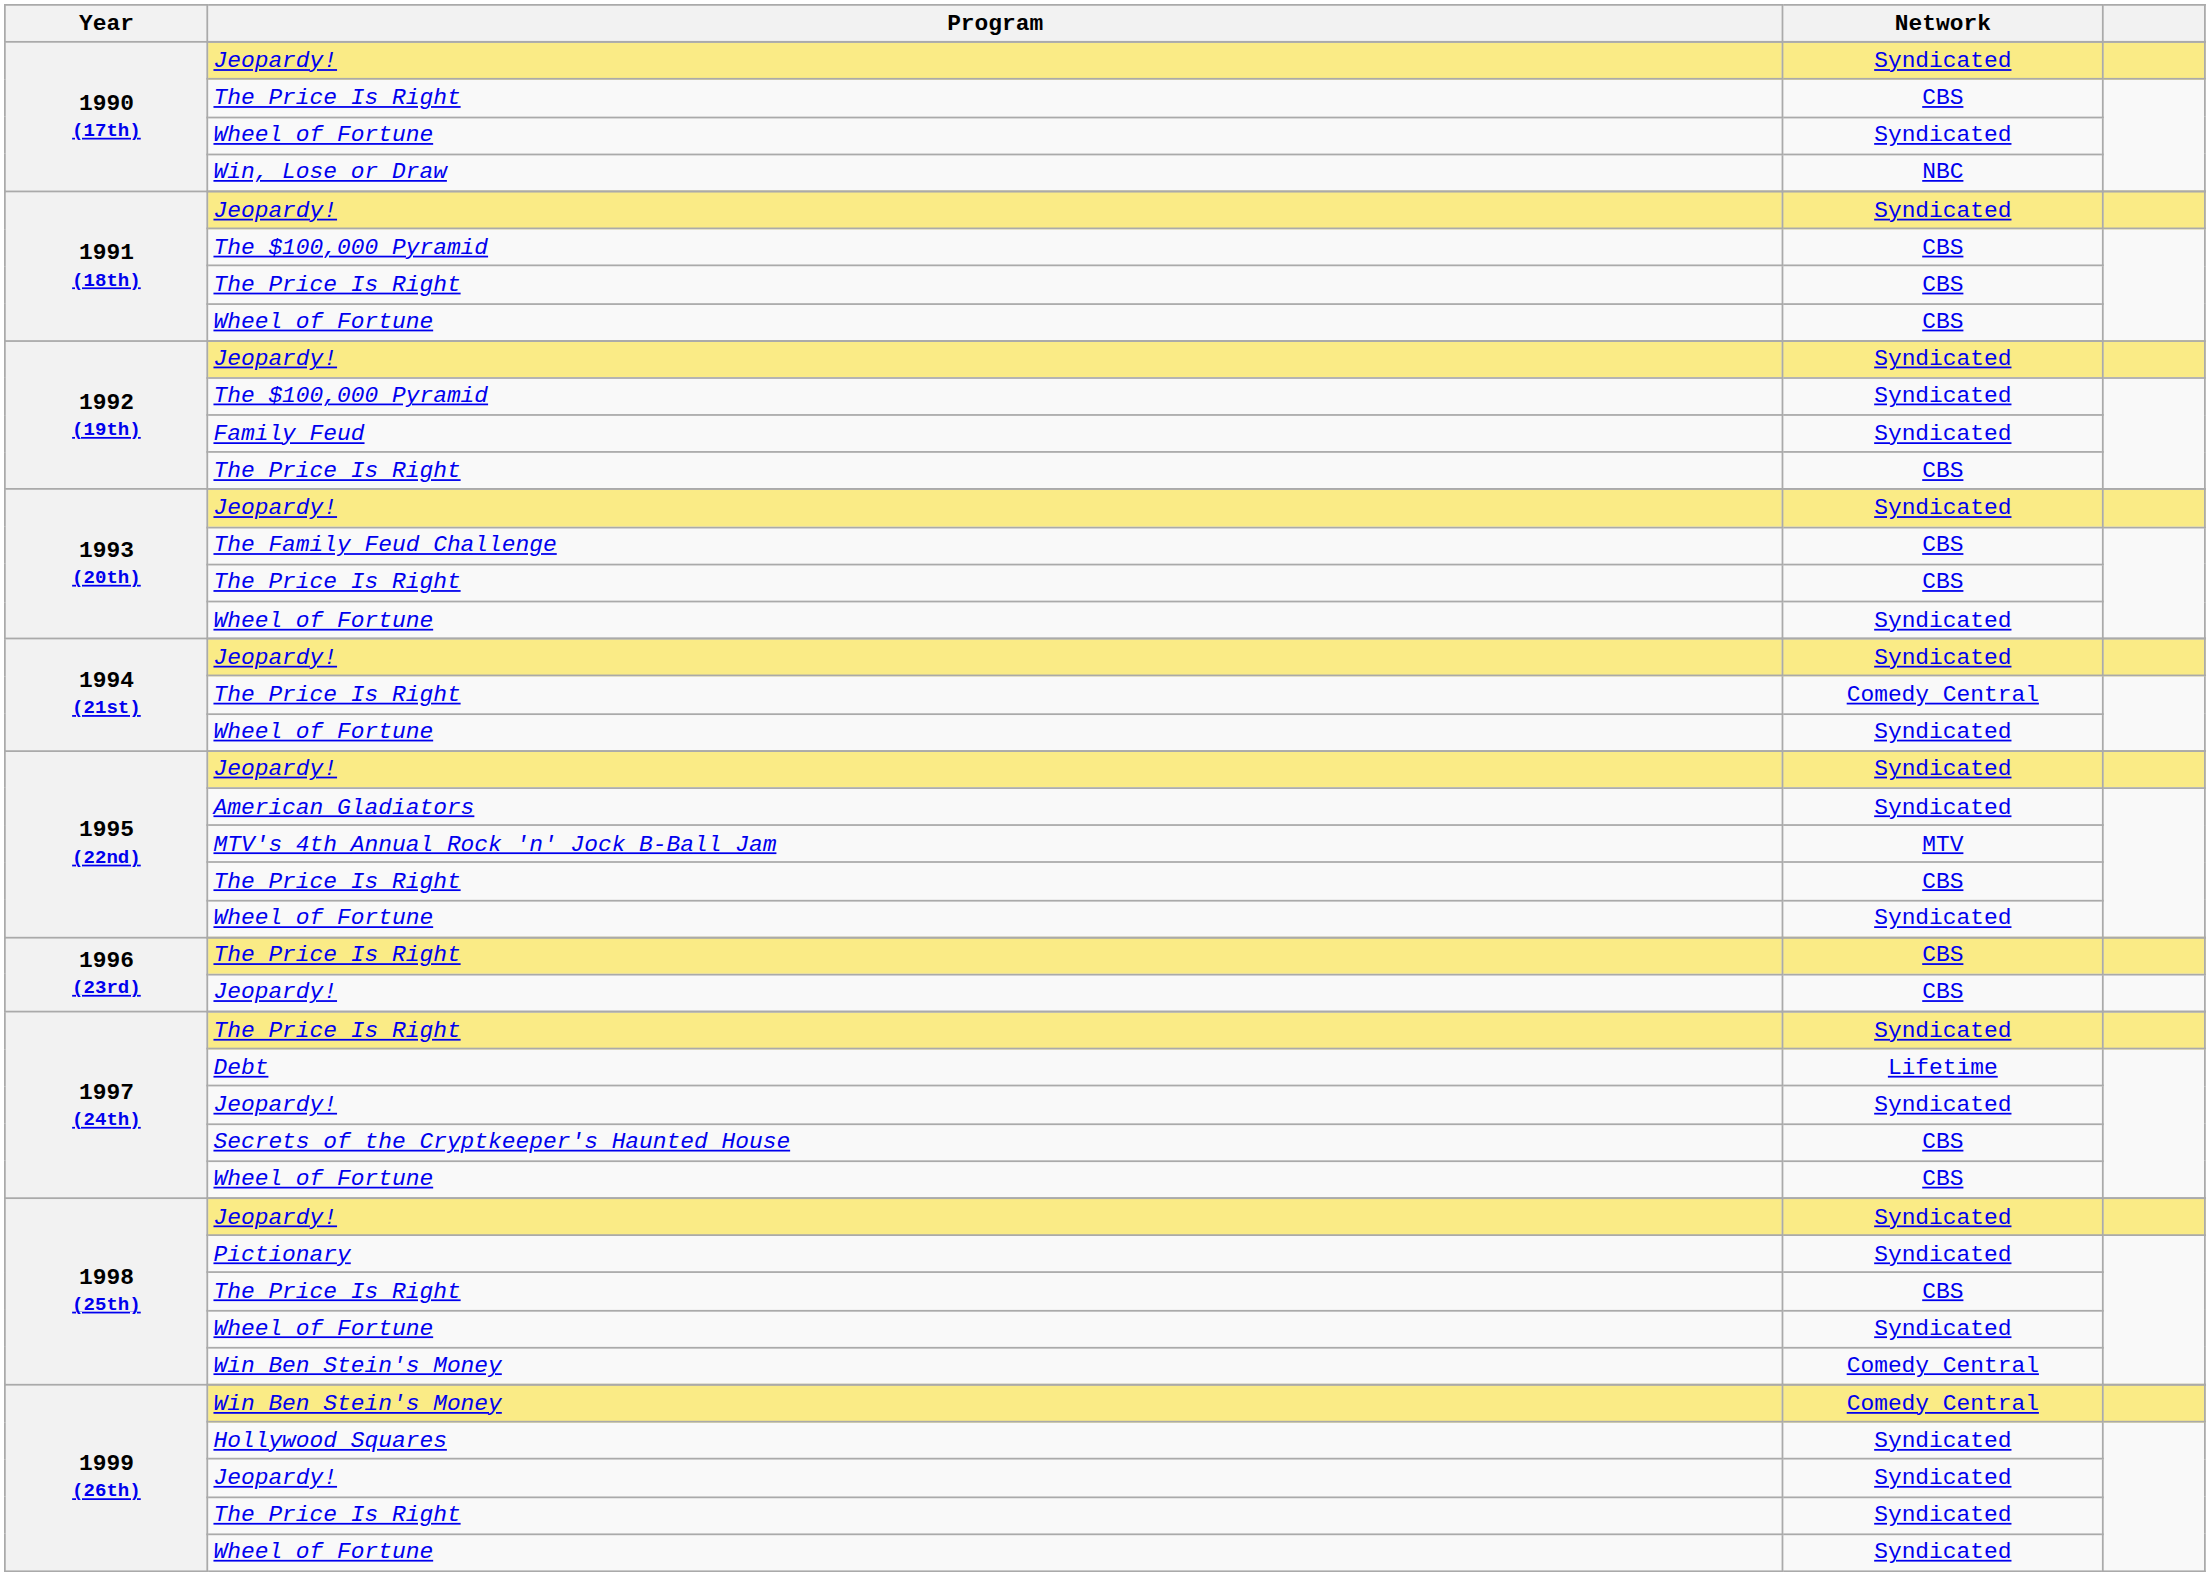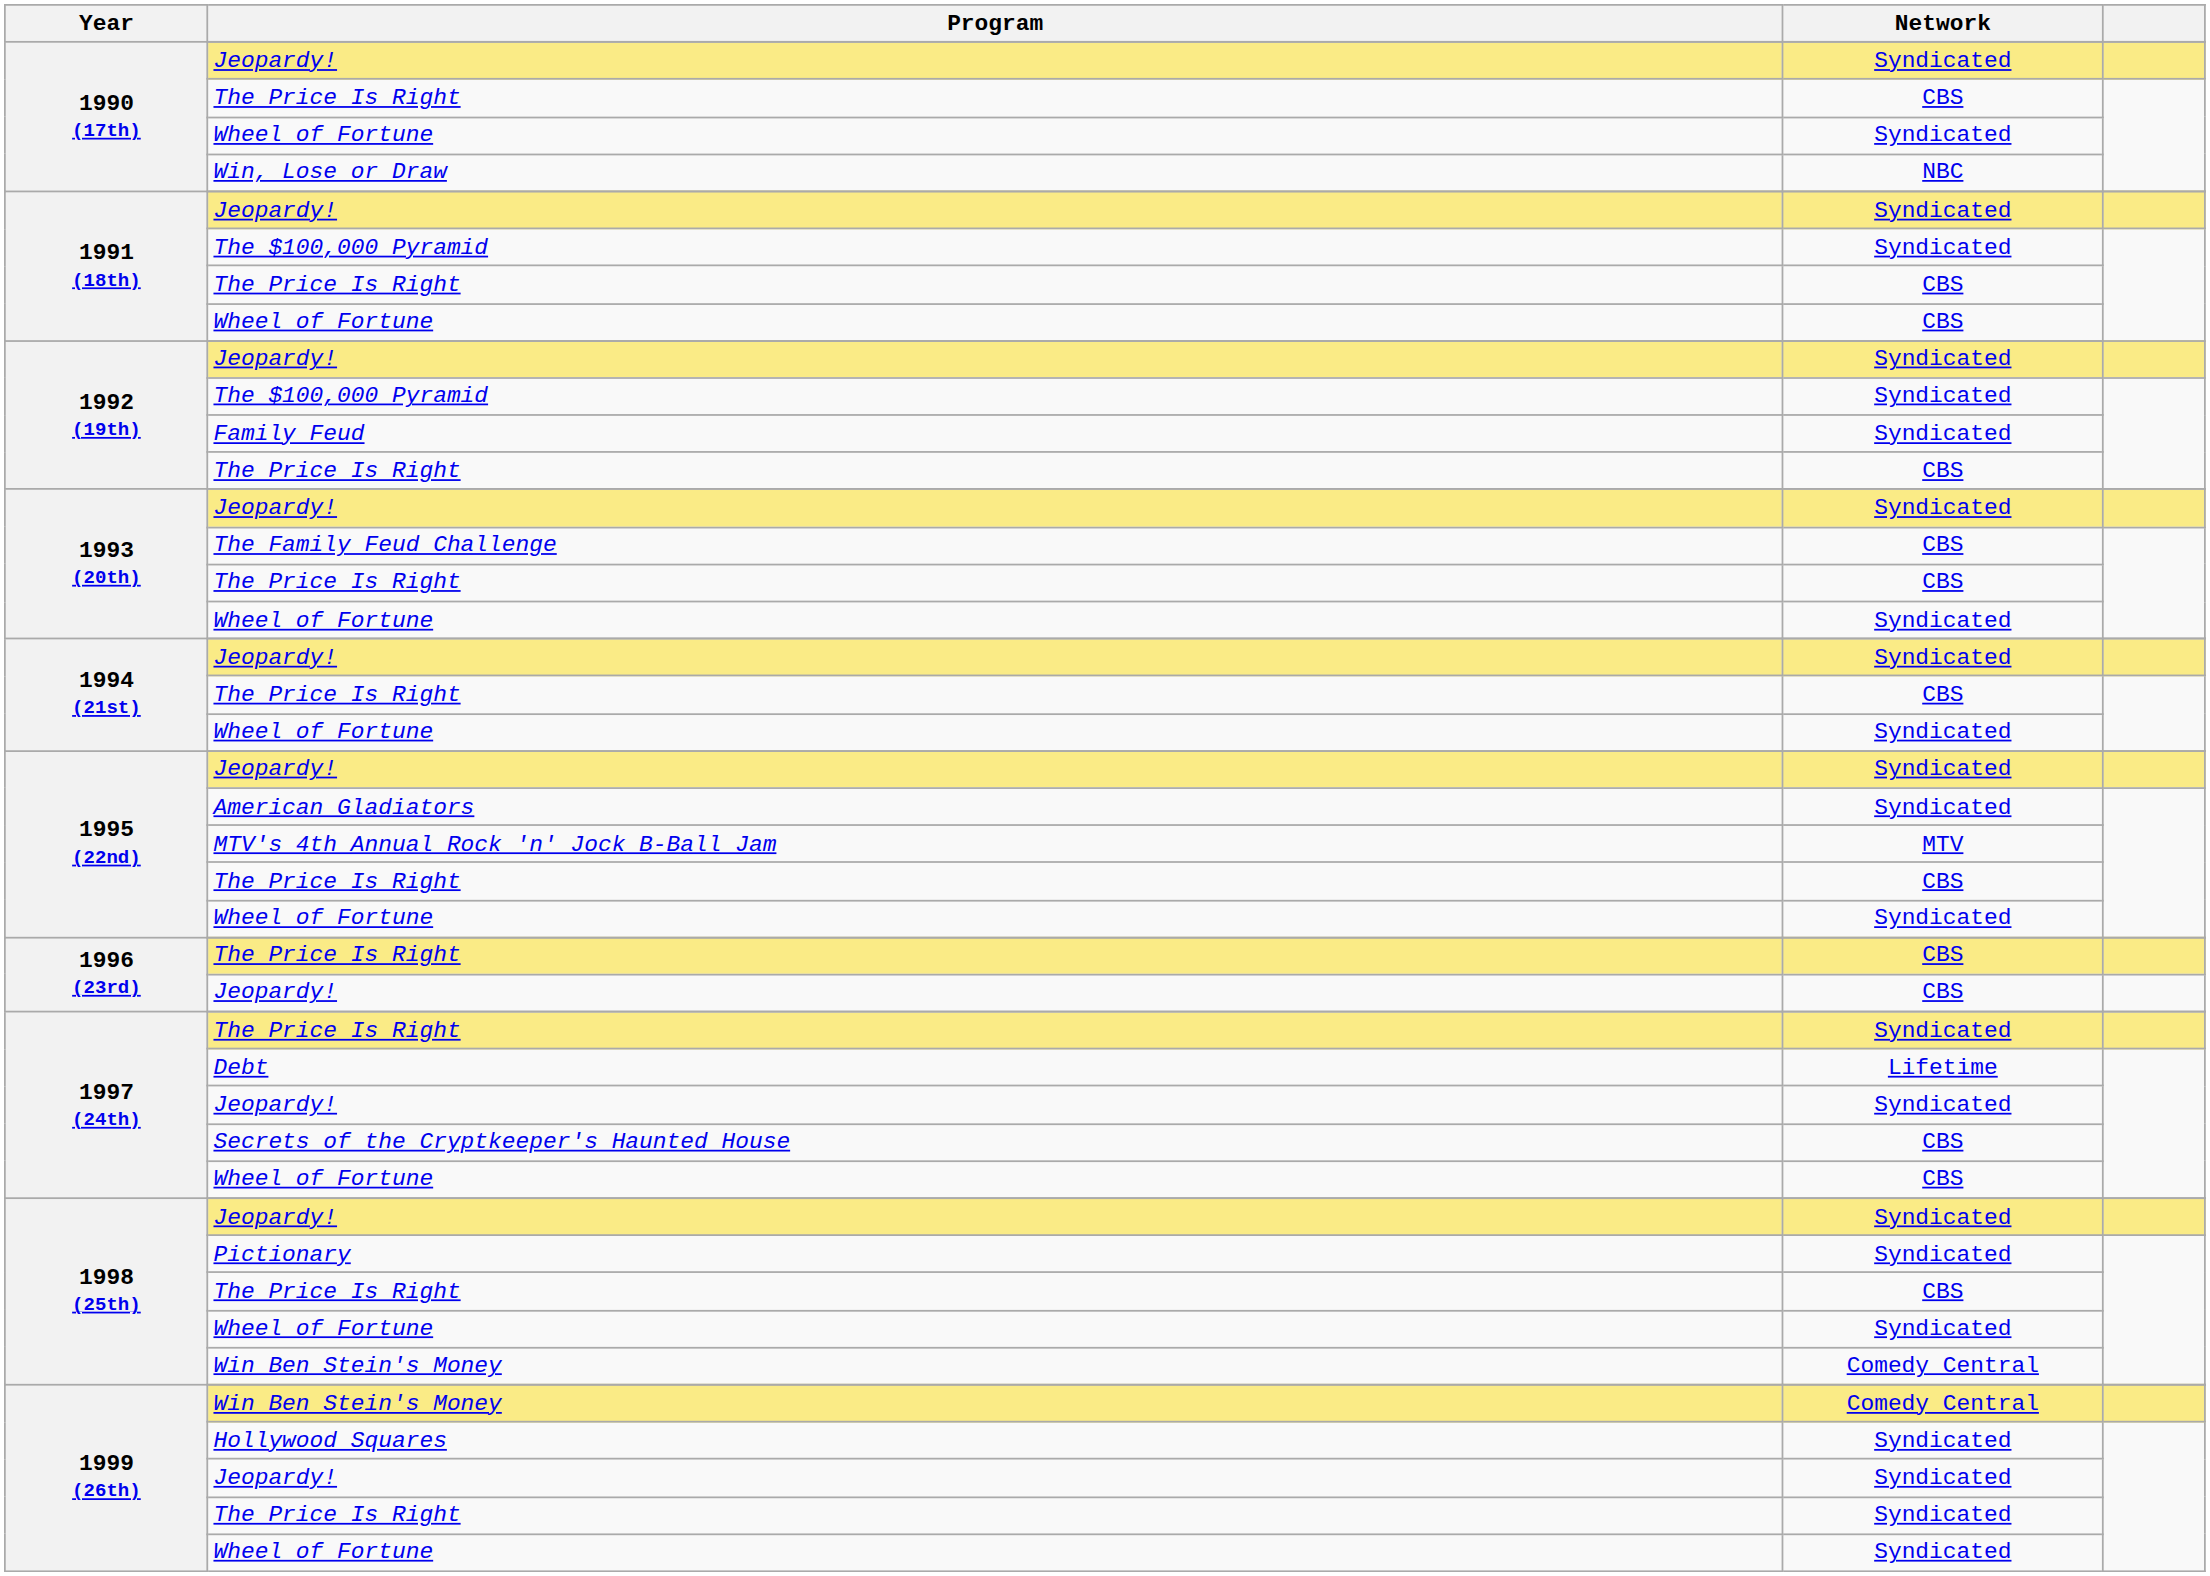1991 (18th) / The $100,000 Pyramid | Network: CBS -> Syndicated
1994 (21st) / The Price Is Right | Network: Comedy Central -> CBS
